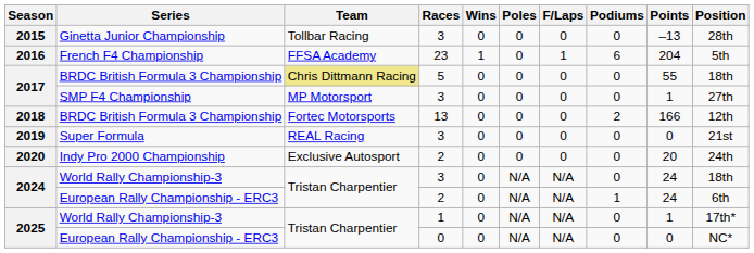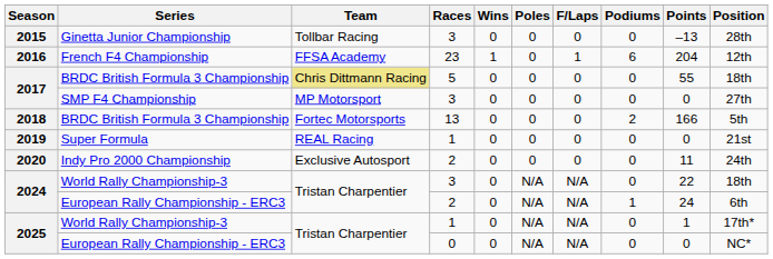2016 | Position: 5th -> 12th
2017 / SMP F4 Championship | Points: 1 -> 0
2018 | Position: 12th -> 5th
2019 | Races: 3 -> 1
2020 | Points: 20 -> 11
2024 / World Rally Championship-3 | Points: 24 -> 22
